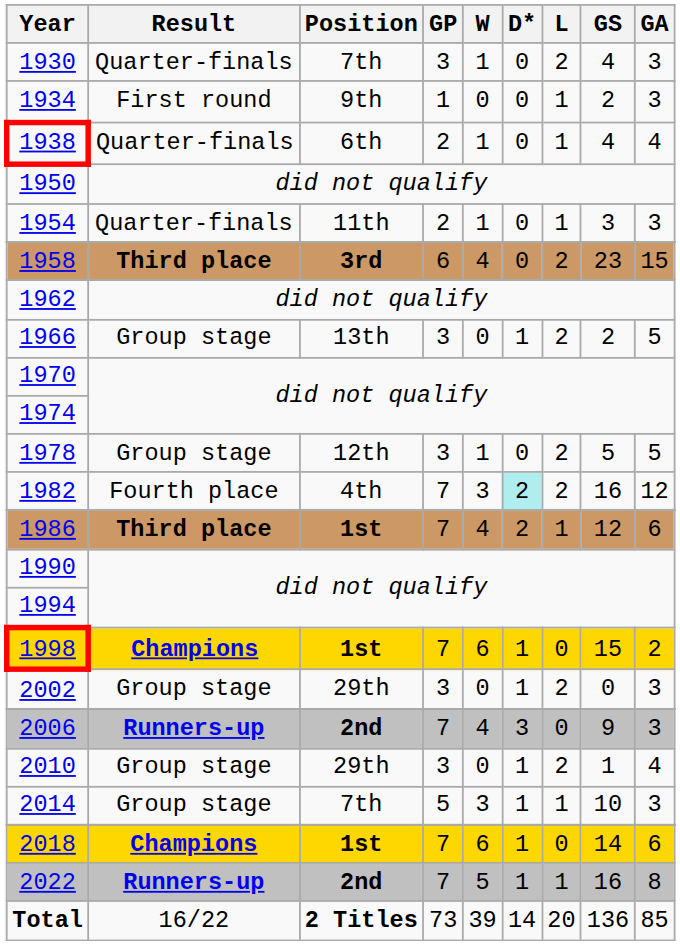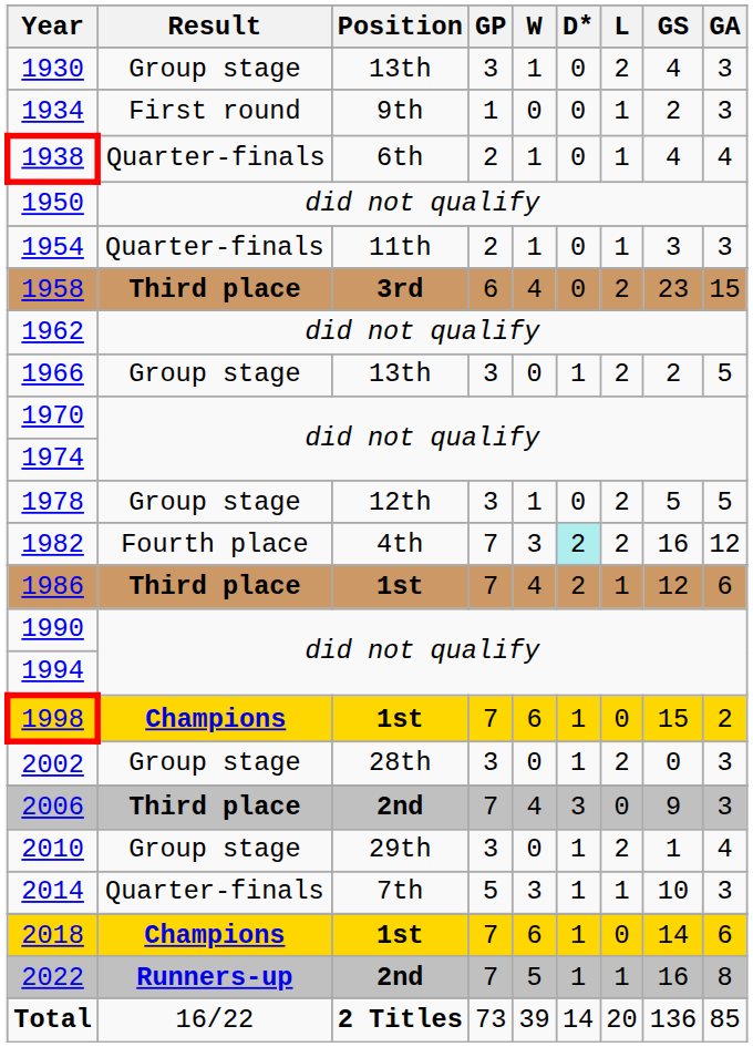1930 | Result: Quarter-finals -> Group stage
1930 | Position: 7th -> 13th
2002 | Position: 29th -> 28th
2006 | Result: Runners-up -> Third place
2014 | Result: Group stage -> Quarter-finals
